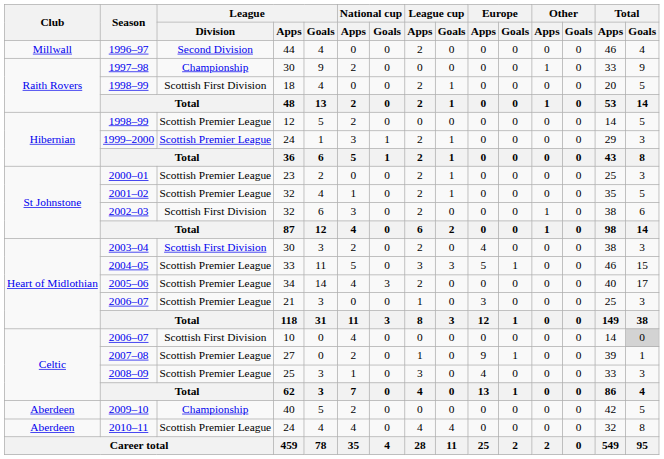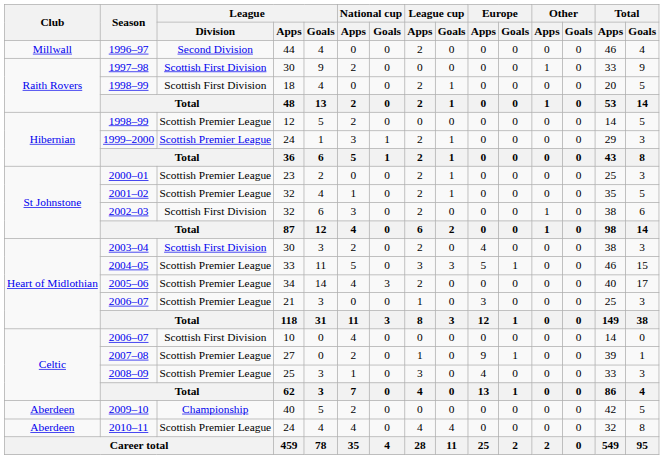1997–98 | League / Division: Championship -> Scottish First Division
2006–07 / 10 | Total / Goals: lightgrey background -> no background
